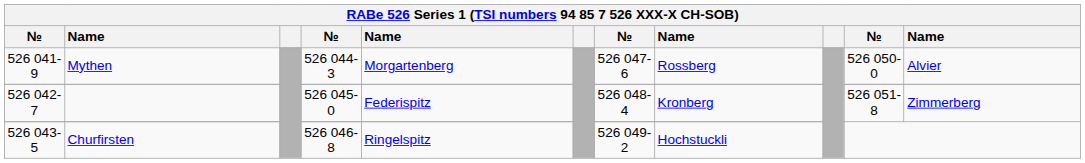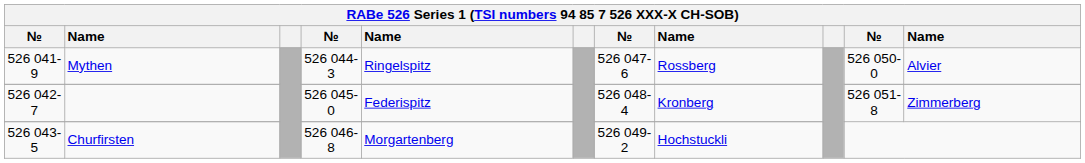Mythen | column 5: Morgartenberg -> Ringelspitz
Churfirsten | column 5: Ringelspitz -> Morgartenberg
